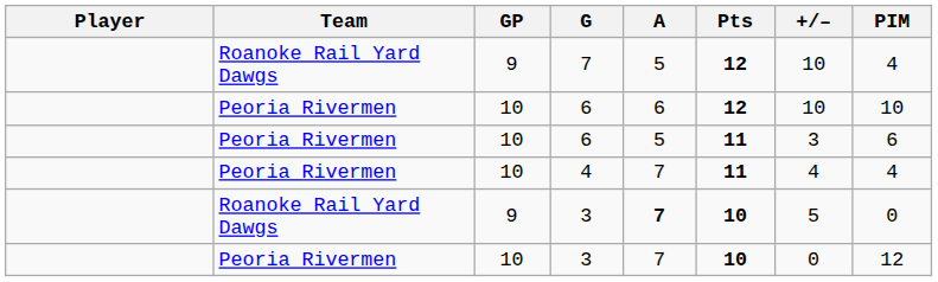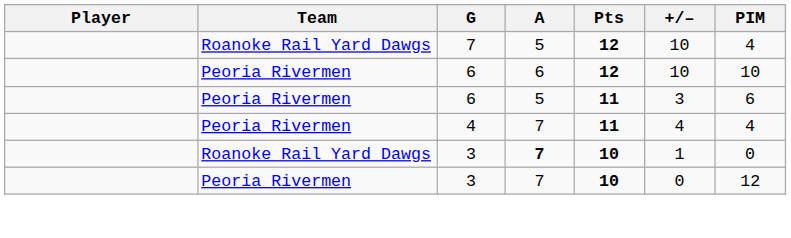- column: GP | 9 | 10 | 10 | 10 | 9 | 10
Roanoke Rail Yard Dawgs / 3 | +/–: 5 -> 1
